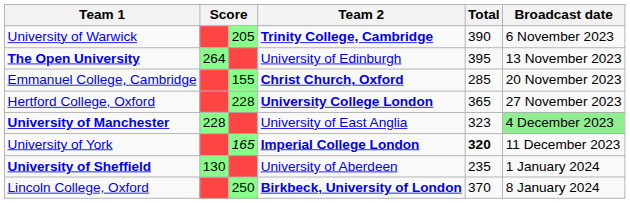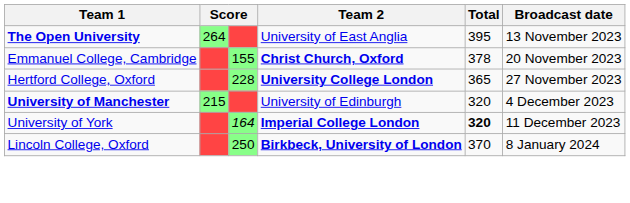- row: University of Warwick | 205 | Trinity College, Cambridge | 390 | 6 November 2023
The Open University | Team 2: University of Edinburgh -> University of East Anglia
Emmanuel College, Cambridge | Total: 285 -> 378
University of Manchester | column 2: 228 -> 215
University of Manchester | Team 2: University of East Anglia -> University of Edinburgh
University of Manchester | Total: 323 -> 320
University of Manchester | Broadcast date: lightgreen background -> no background
University of York | column 3: 165 -> 164
- row: University of Sheffield | 130 | University of Aberdeen | 235 | 1 January 2024
